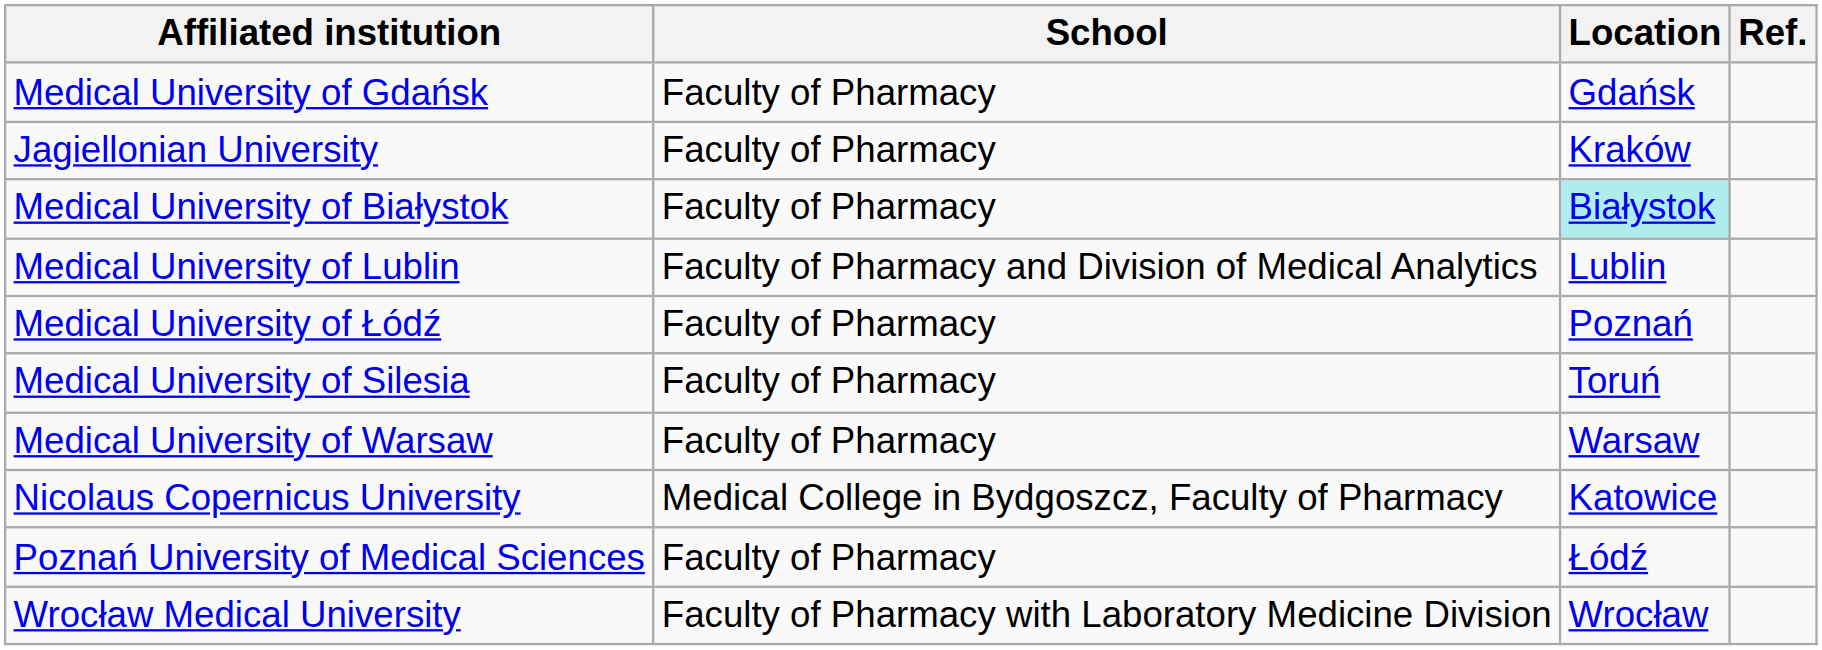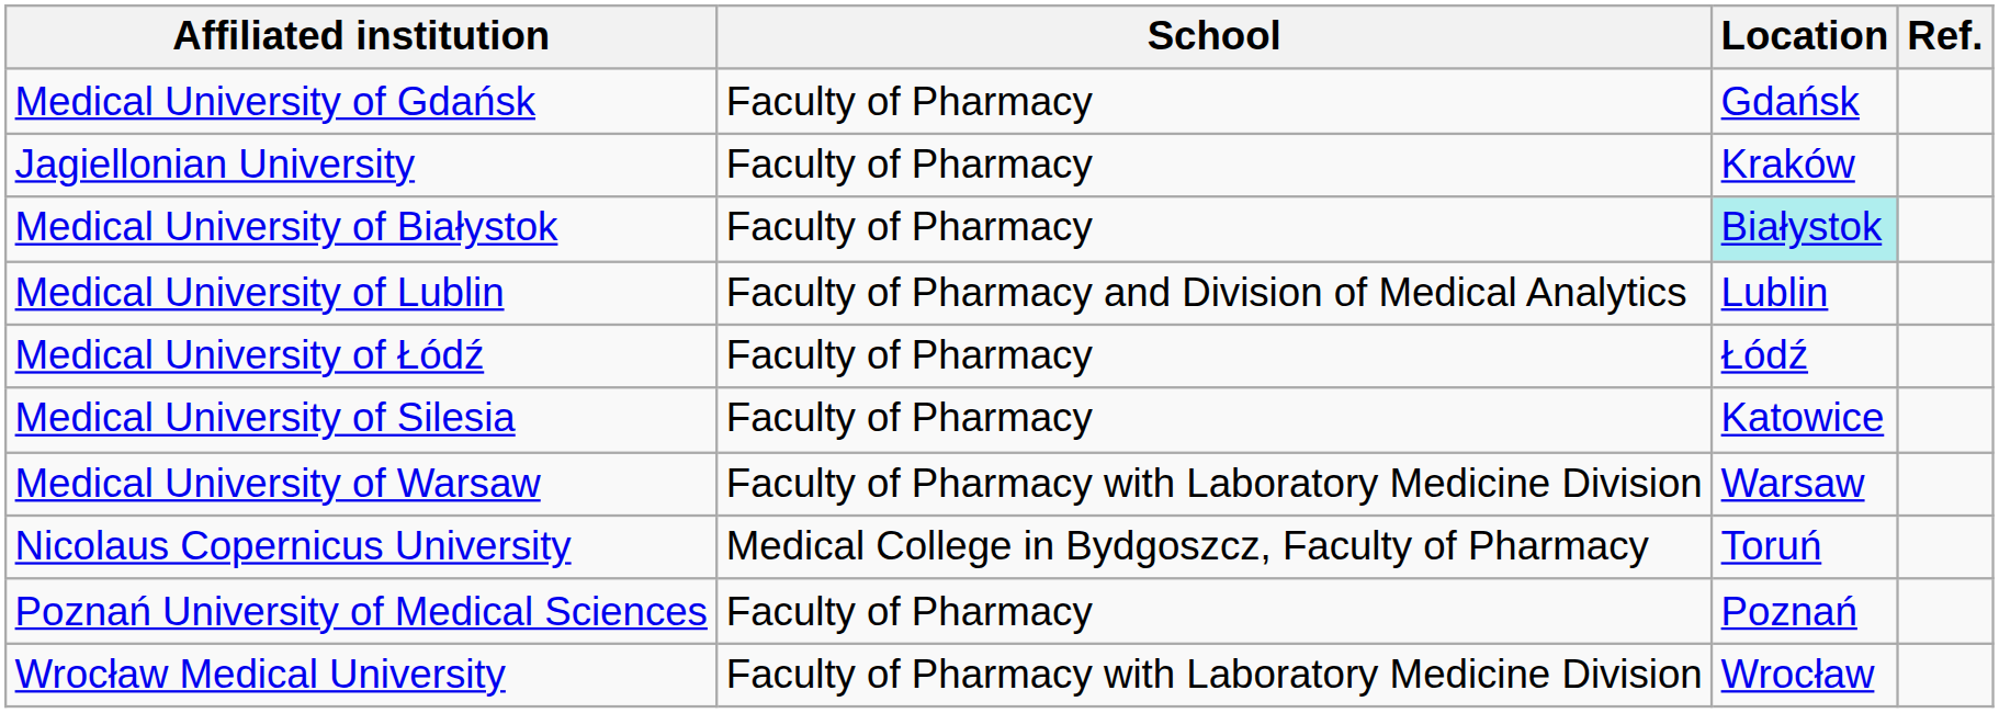Medical University of Łódź | Location: Poznań -> Łódź
Medical University of Silesia | Location: Toruń -> Katowice
Medical University of Warsaw | School: Faculty of Pharmacy -> Faculty of Pharmacy with Laboratory Medicine Division
Nicolaus Copernicus University | Location: Katowice -> Toruń
Poznań University of Medical Sciences | Location: Łódź -> Poznań
